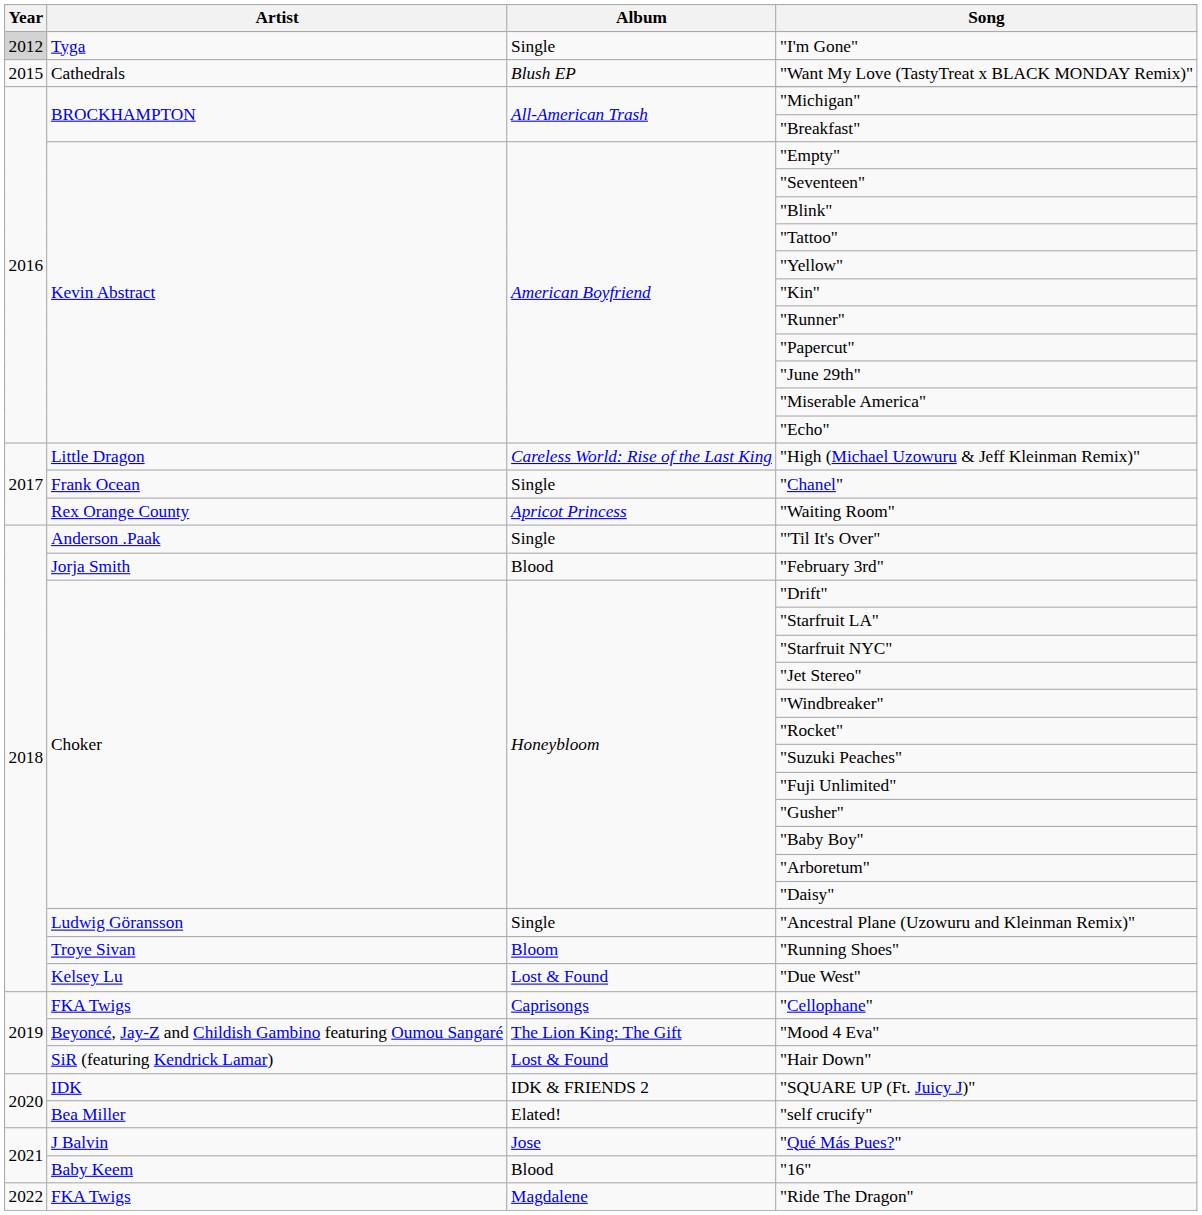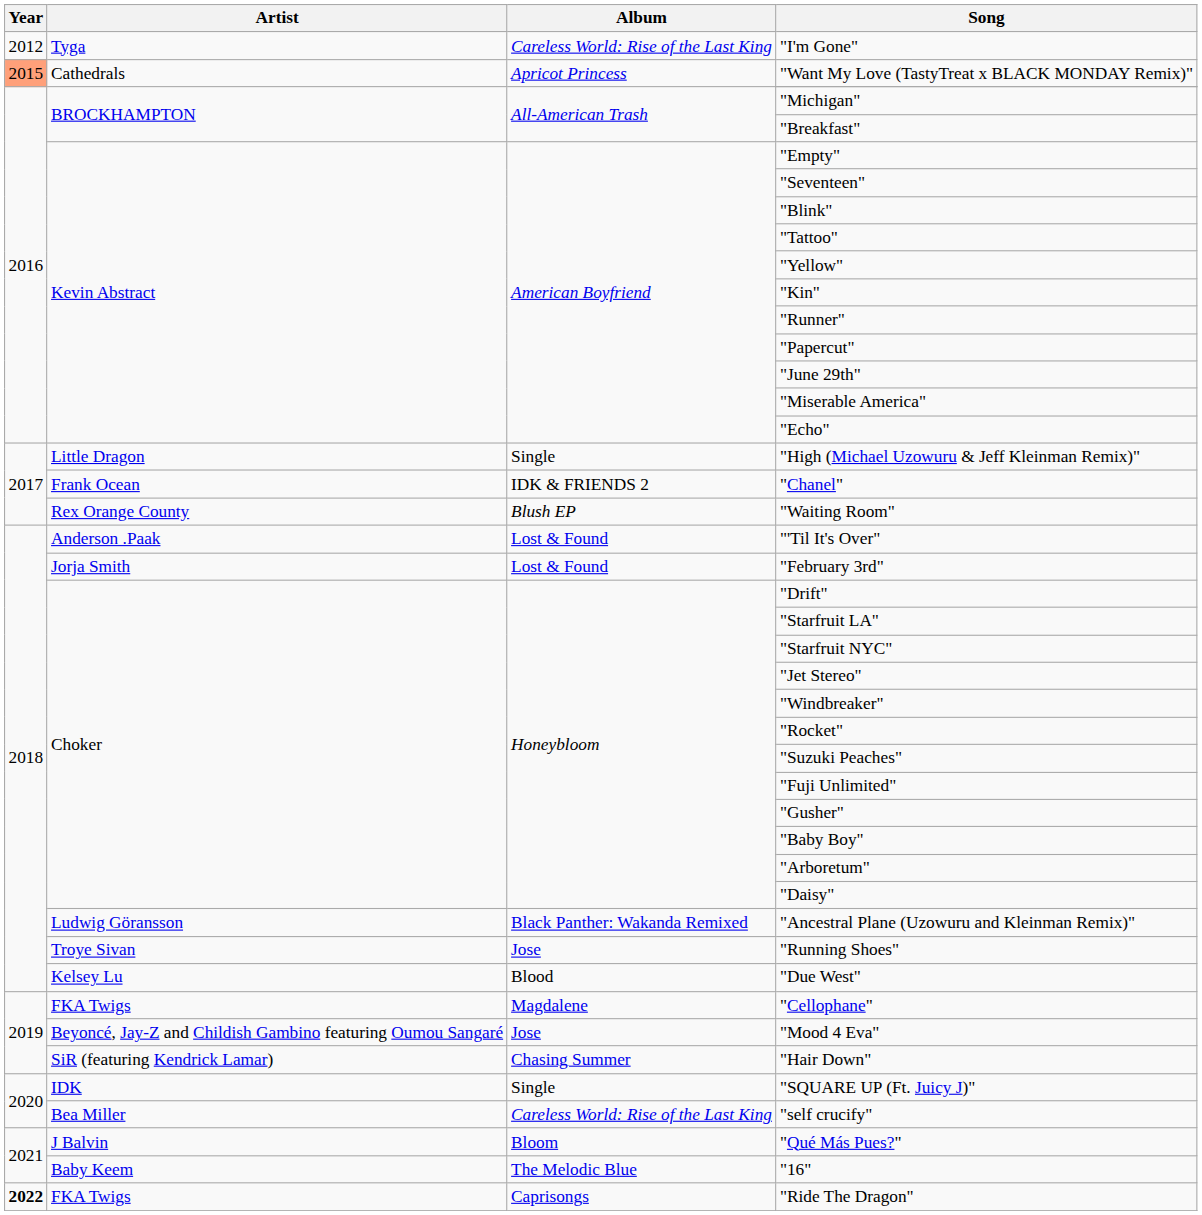"I'm Gone" | Year: lightgrey background -> no background
"I'm Gone" | Album: Single -> Careless World: Rise of the Last King
"Want My Love (TastyTreat x BLACK MONDAY Remix)" | Year: no background -> lightsalmon background
"Want My Love (TastyTreat x BLACK MONDAY Remix)" | Album: Blush EP -> Apricot Princess
"High (Michael Uzowuru & Jeff Kleinman Remix)" | Album: Careless World: Rise of the Last King -> Single
"Chanel" | Album: Single -> IDK & FRIENDS 2
"Waiting Room" | Album: Apricot Princess -> Blush EP
"'Til It's Over" | Album: Single -> Lost & Found
"February 3rd" | Album: Blood -> Lost & Found
"Ancestral Plane (Uzowuru and Kleinman Remix)" | Album: Single -> Black Panther: Wakanda Remixed
"Running Shoes" | Album: Bloom -> Jose
"Due West" | Album: Lost & Found -> Blood
"Cellophane" | Album: Caprisongs -> Magdalene
"Mood 4 Eva" | Album: The Lion King: The Gift -> Jose
"Hair Down" | Album: Lost & Found -> Chasing Summer
"SQUARE UP (Ft. Juicy J)" | Album: IDK & FRIENDS 2 -> Single
"self crucify" | Album: Elated! -> Careless World: Rise of the Last King
"Qué Más Pues?" | Album: Jose -> Bloom
"16" | Album: Blood -> The Melodic Blue
"Ride The Dragon" | Year: normal -> bold
"Ride The Dragon" | Album: Magdalene -> Caprisongs
